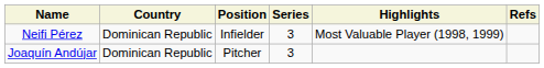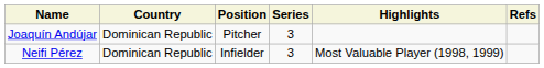rows swapped: Joaquín Andújar <-> Neifi Pérez
